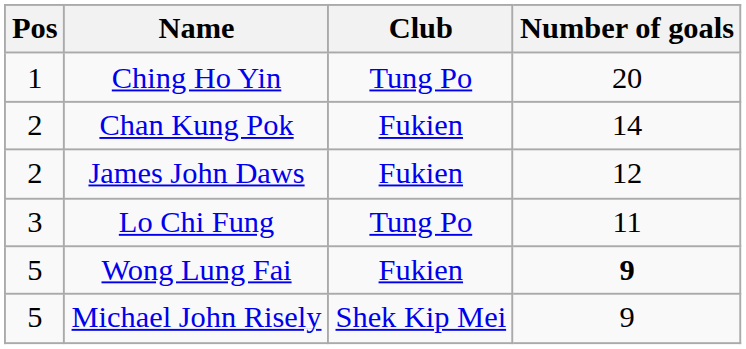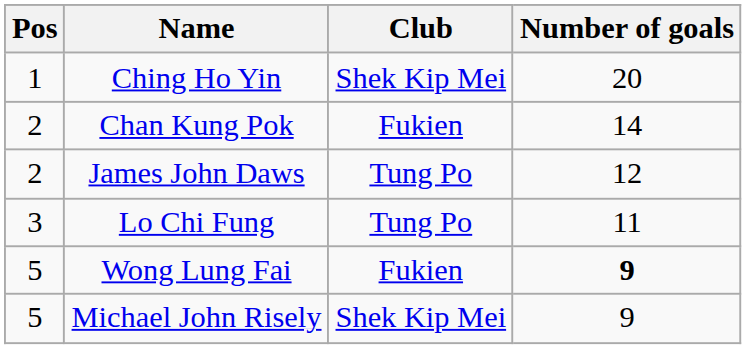Ching Ho Yin | Club: Tung Po -> Shek Kip Mei
James John Daws | Club: Fukien -> Tung Po
